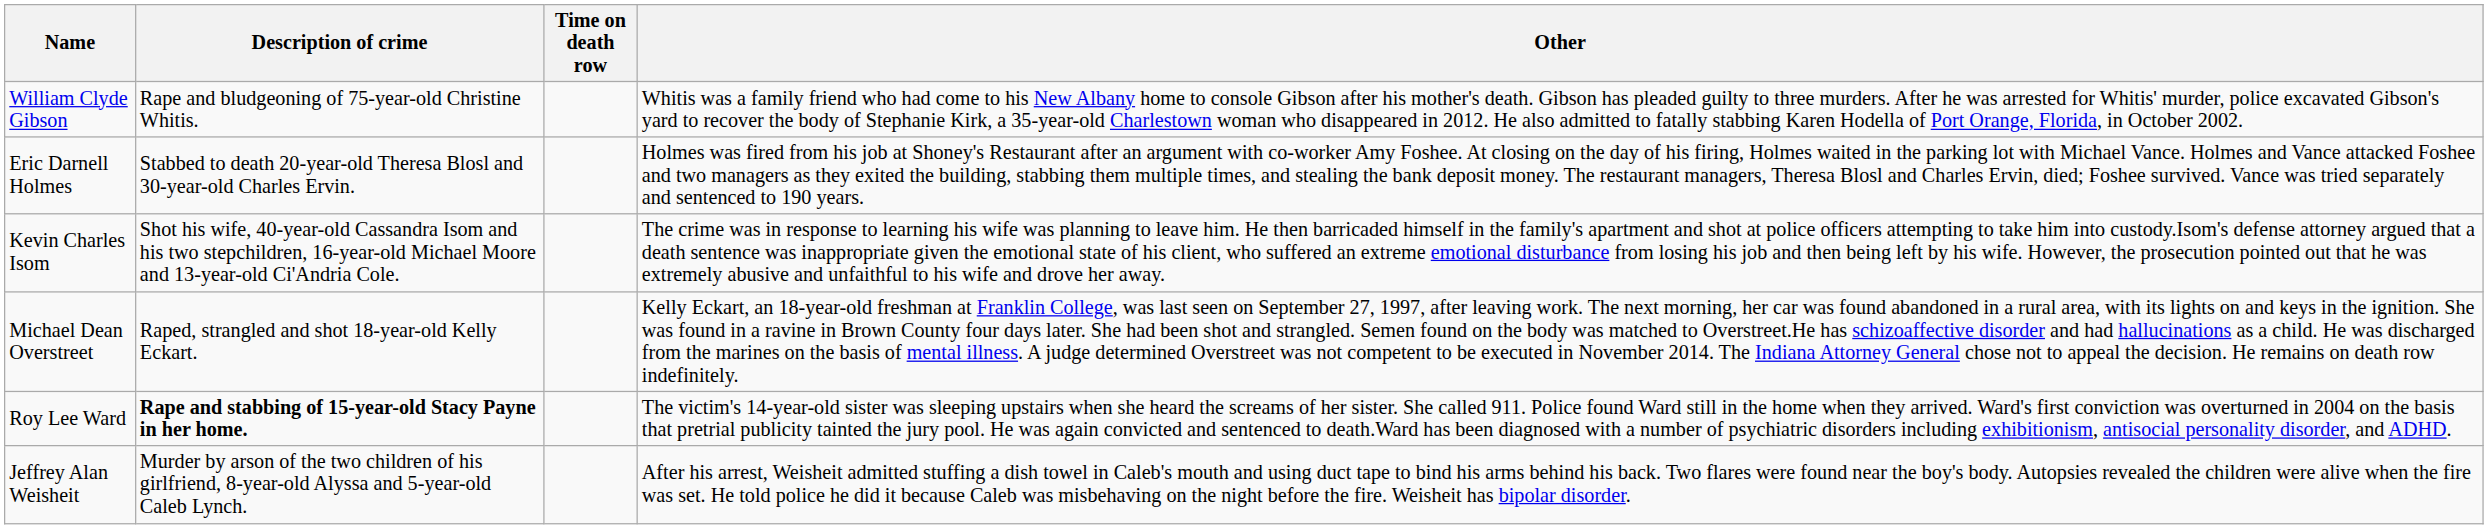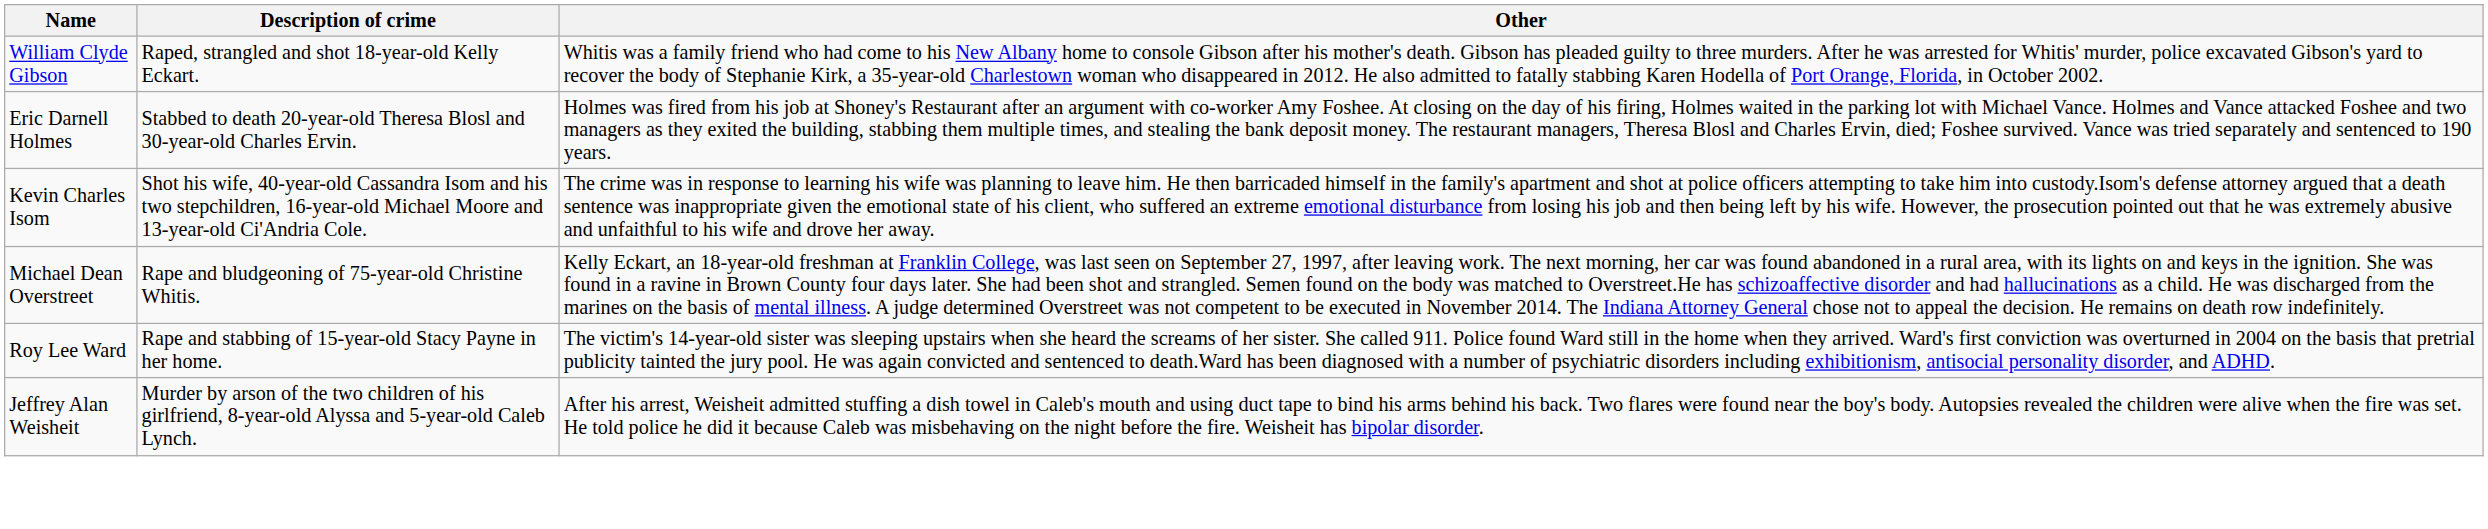- column: Time on death row
William Clyde Gibson | Description of crime: Rape and bludgeoning of 75-year-old Christine Whitis. -> Raped, strangled and shot 18-year-old Kelly Eckart.
Michael Dean Overstreet | Description of crime: Raped, strangled and shot 18-year-old Kelly Eckart. -> Rape and bludgeoning of 75-year-old Christine Whitis.
Roy Lee Ward | Description of crime: bold -> normal
